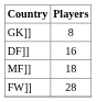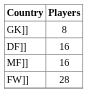MF]] | Players: 18 -> 16
